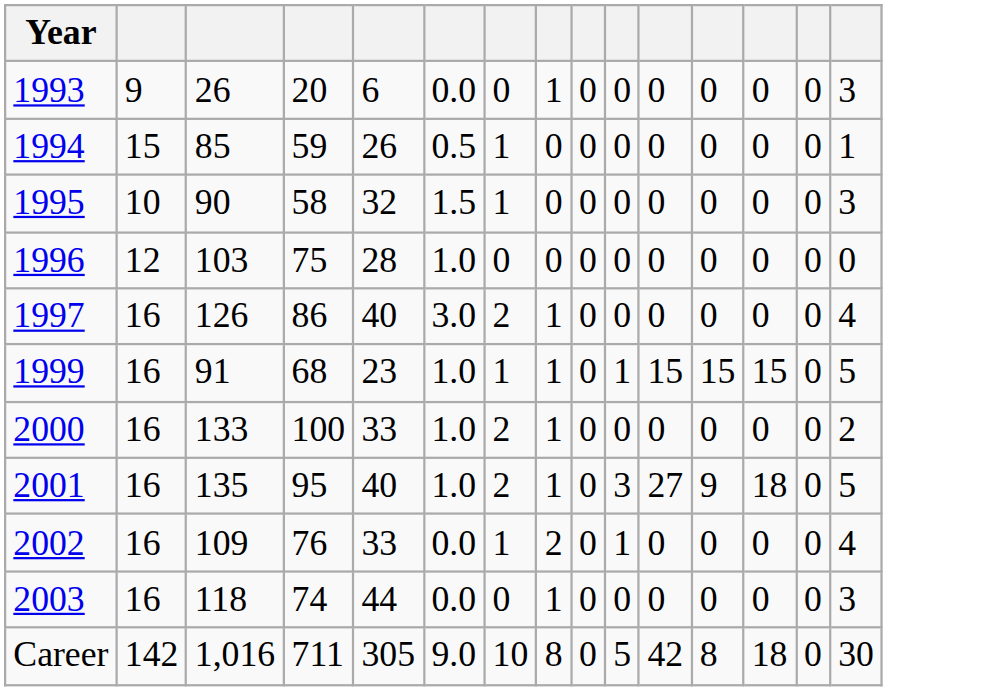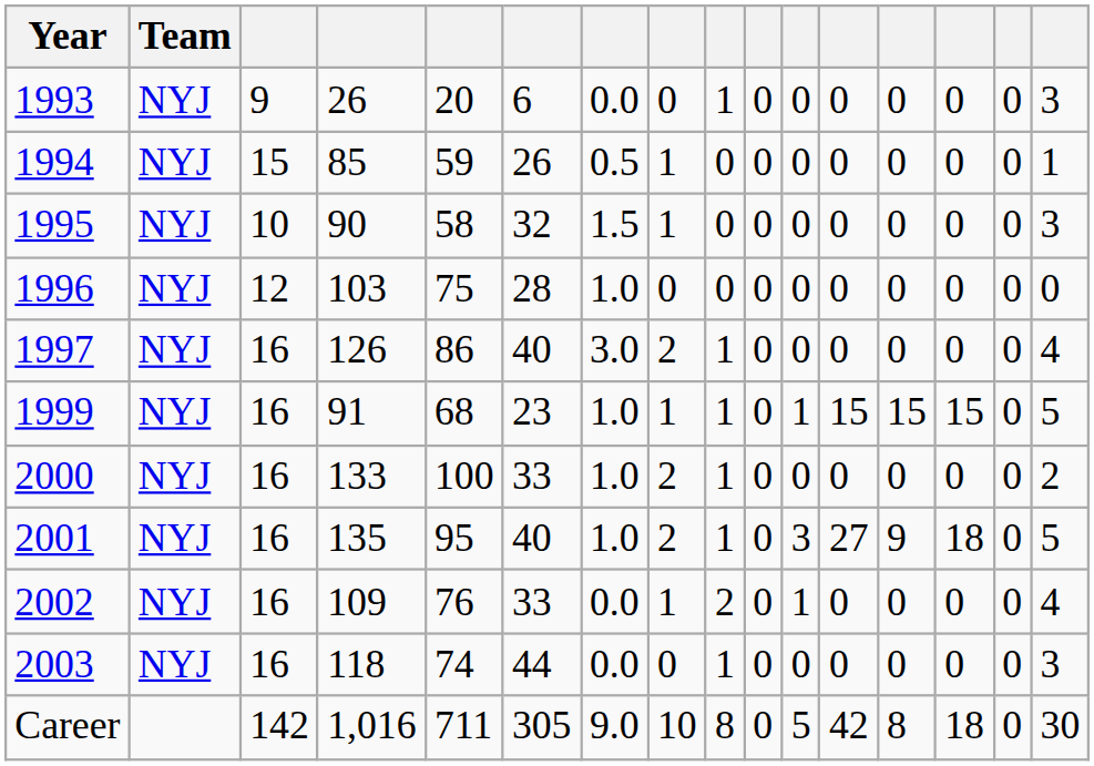+ column: Team | NYJ | NYJ | NYJ | NYJ | NYJ | NYJ | NYJ | NYJ | NYJ | NYJ
